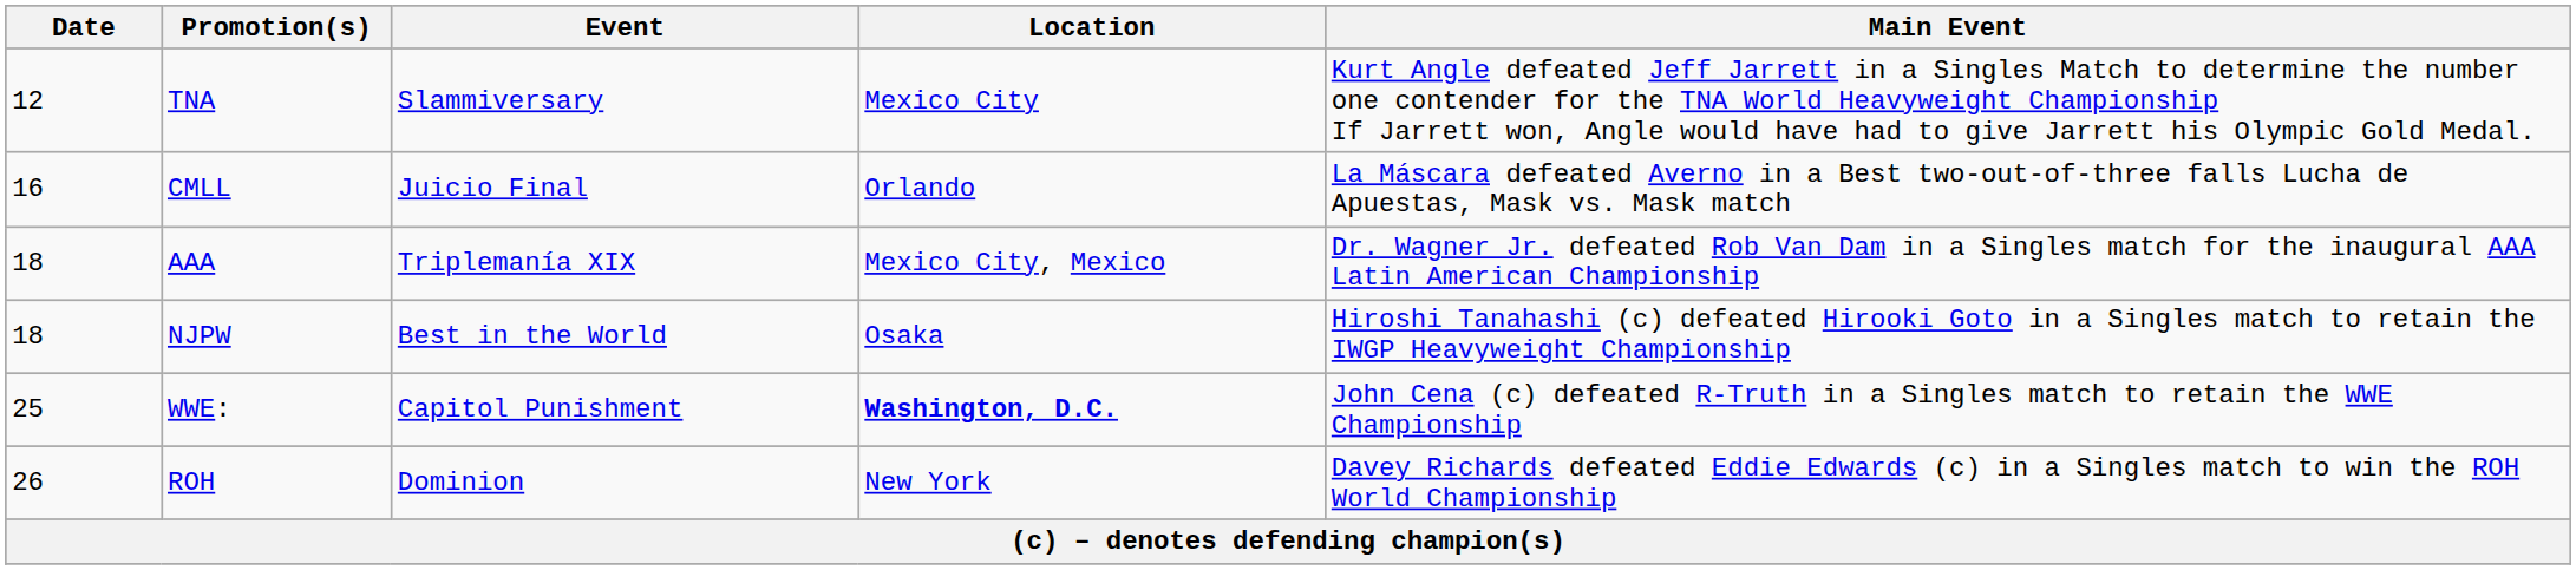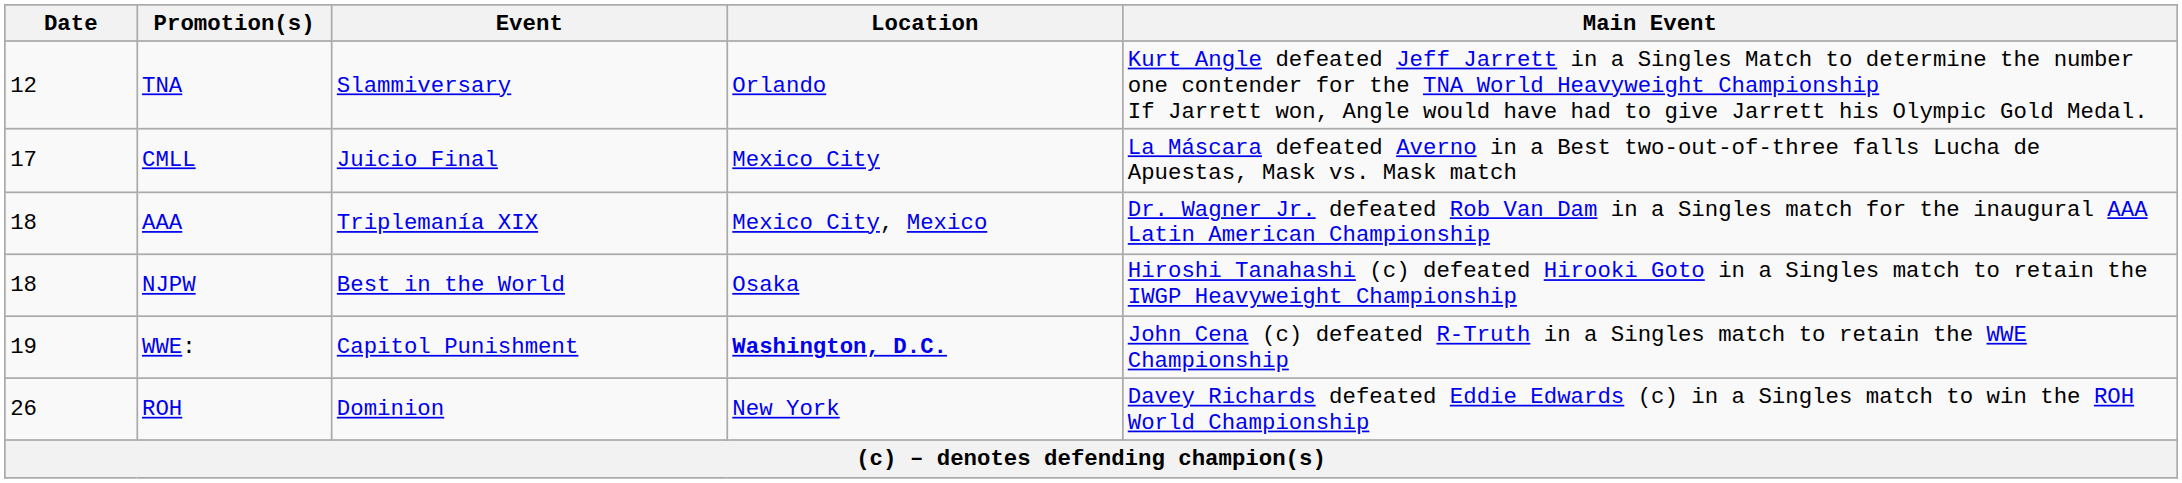TNA | Location: Mexico City -> Orlando
CMLL | Date: 16 -> 17
CMLL | Location: Orlando -> Mexico City
WWE: | Date: 25 -> 19
